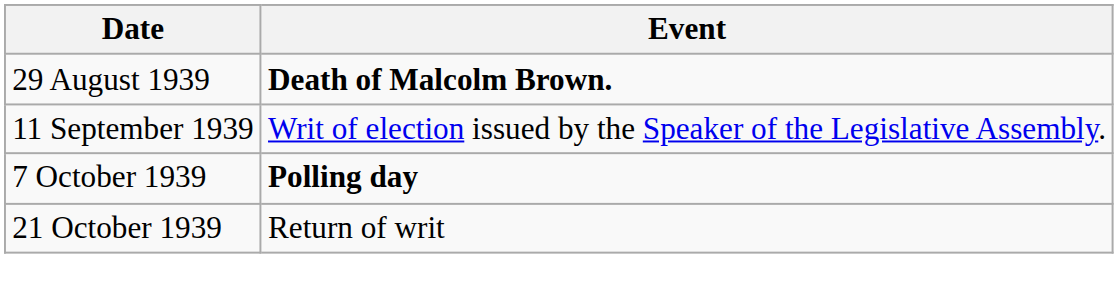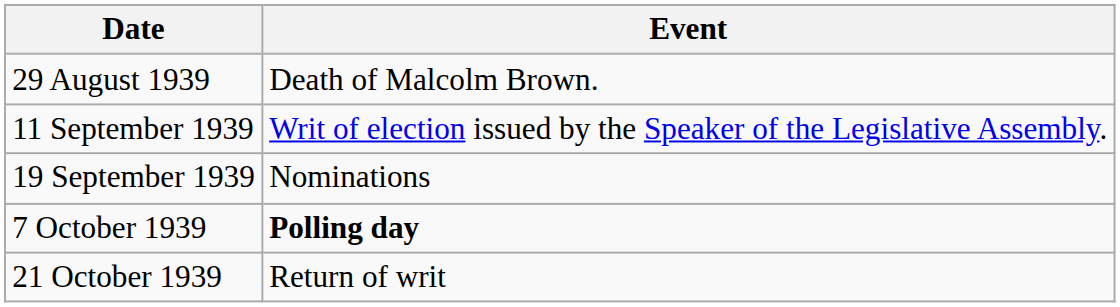29 August 1939 | Event: bold -> normal
+ row: 19 September 1939 | Nominations
